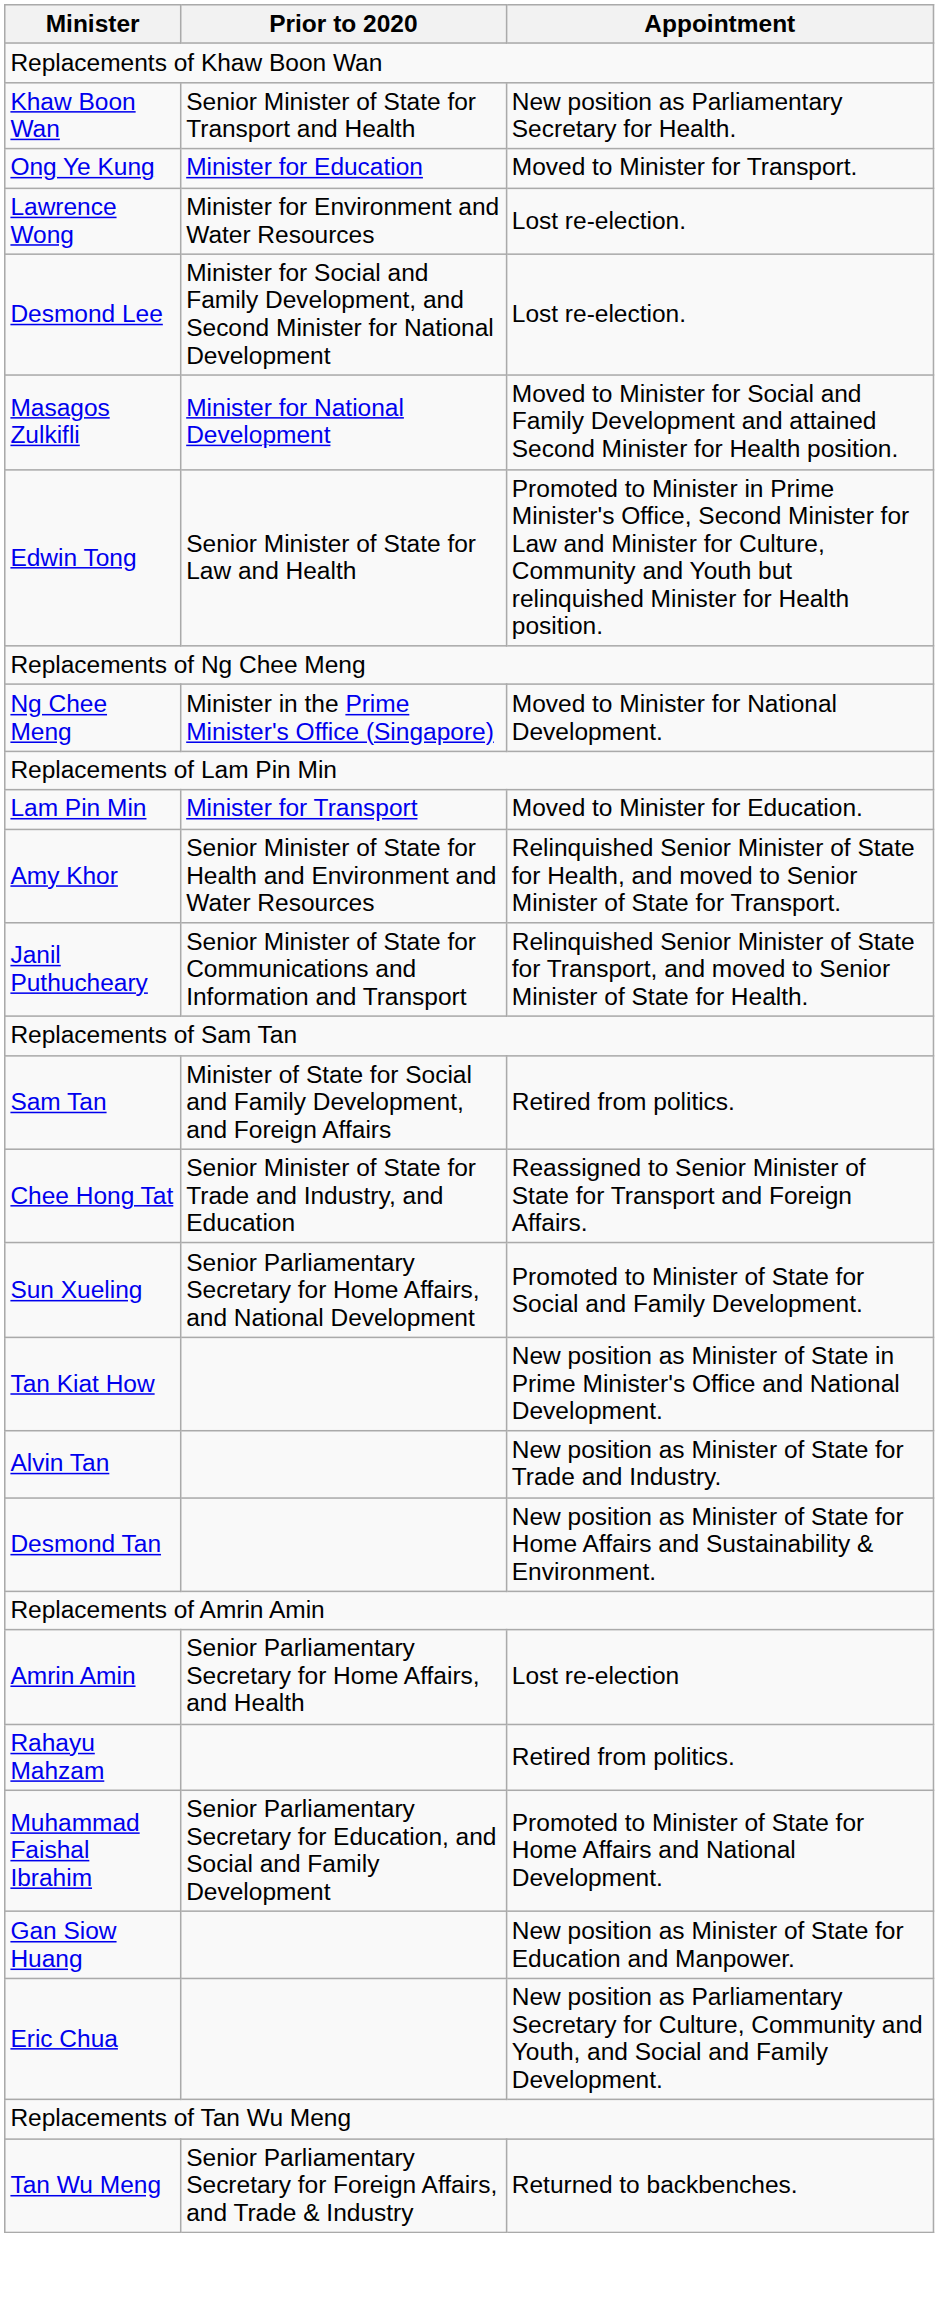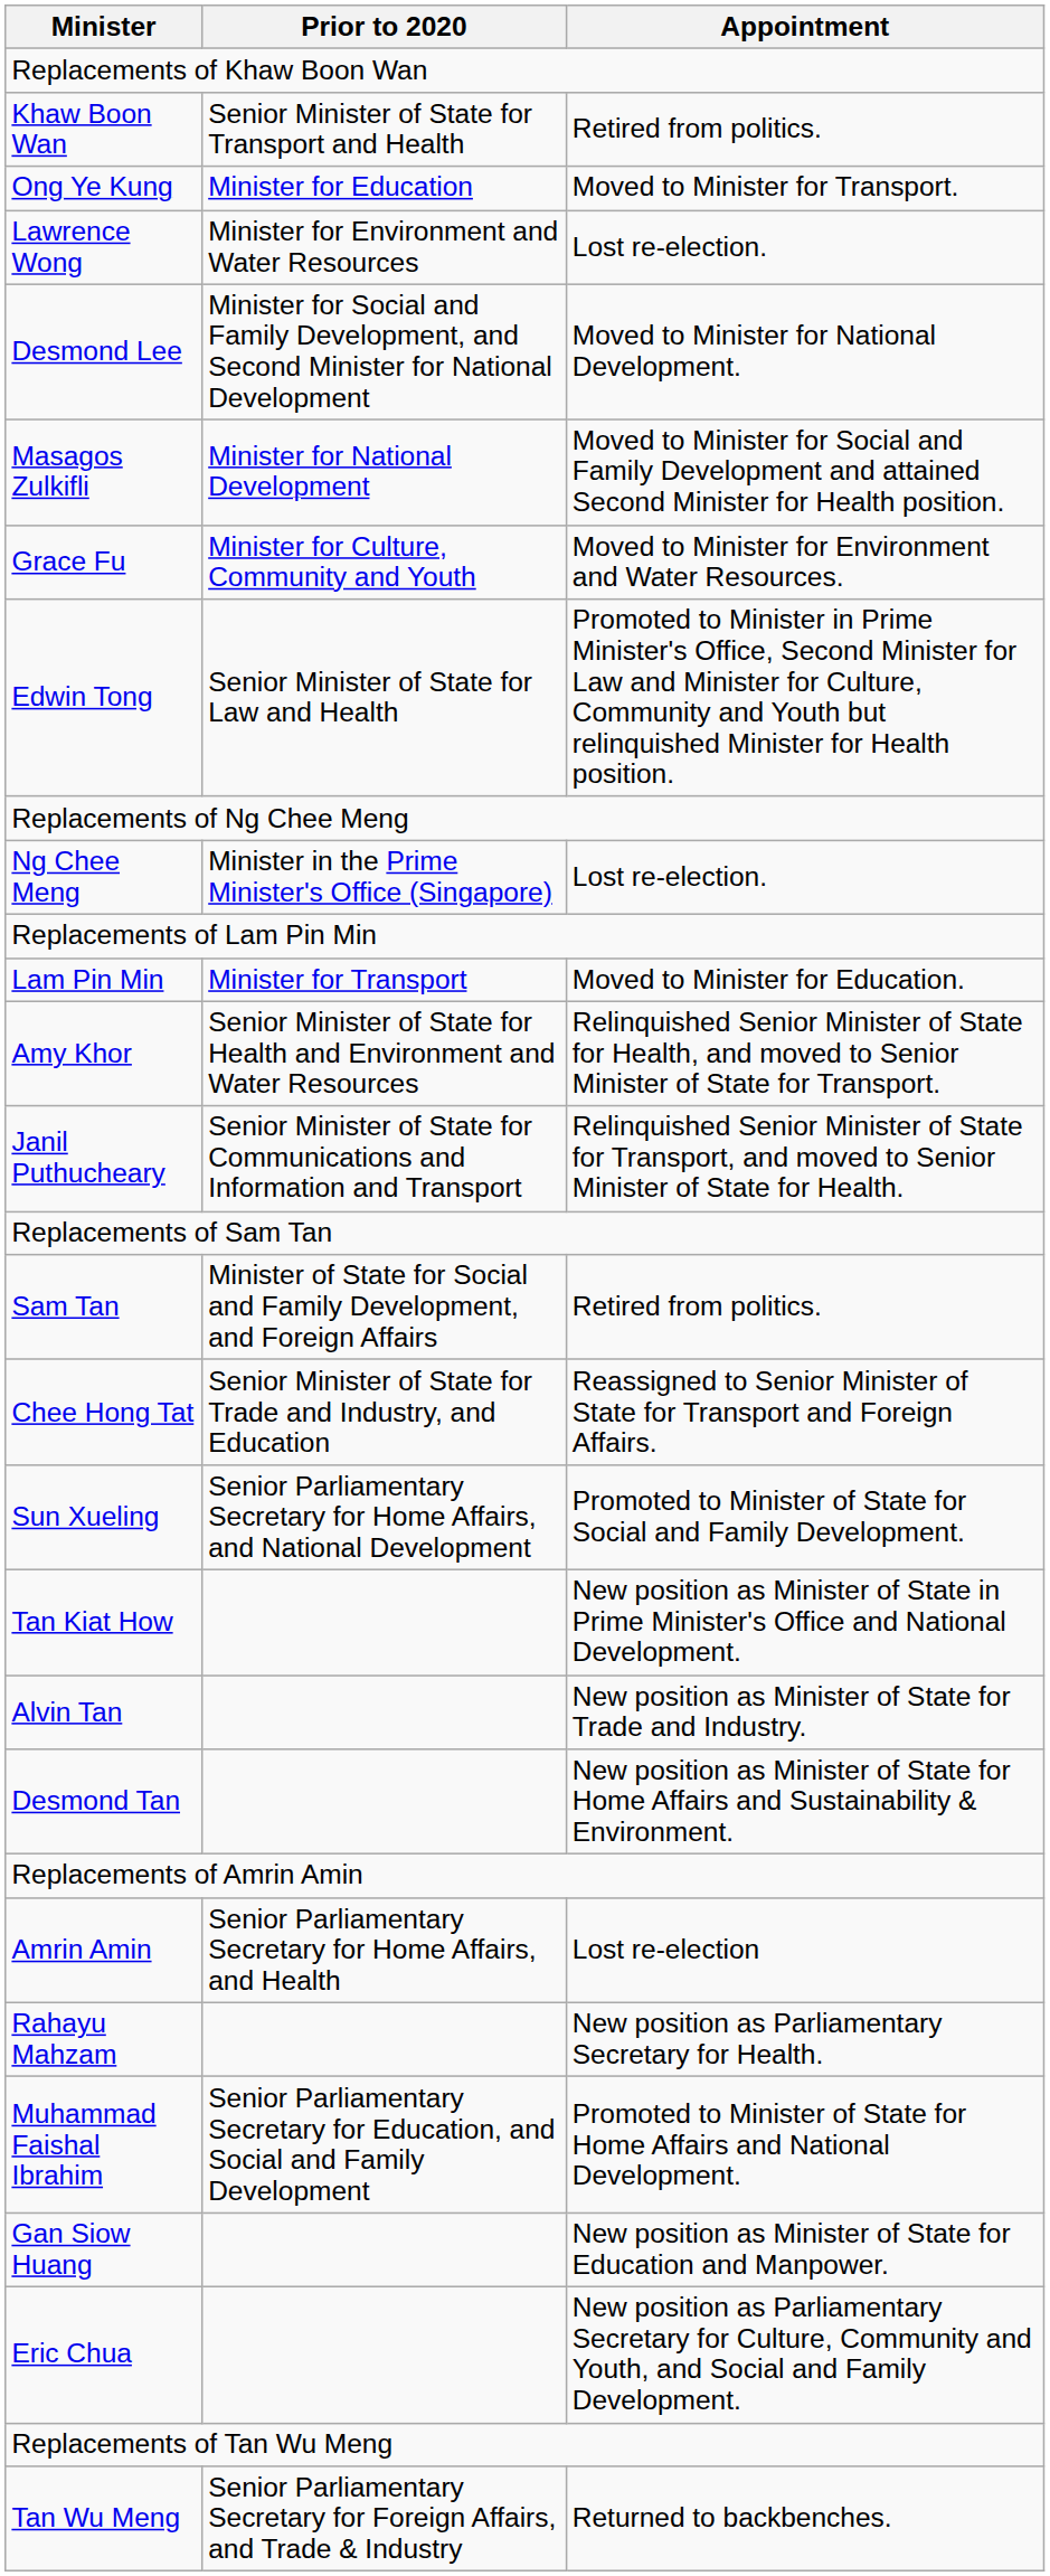Khaw Boon Wan | Appointment: New position as Parliamentary Secretary for Health. -> Retired from politics.
Desmond Lee | Appointment: Lost re-election. -> Moved to Minister for National Development.
+ row: Grace Fu | Minister for Culture, Community and Youth | Moved to Minister for Environment and Water Resources.
Ng Chee Meng | Appointment: Moved to Minister for National Development. -> Lost re-election.
Rahayu Mahzam | Appointment: Retired from politics. -> New position as Parliamentary Secretary for Health.
